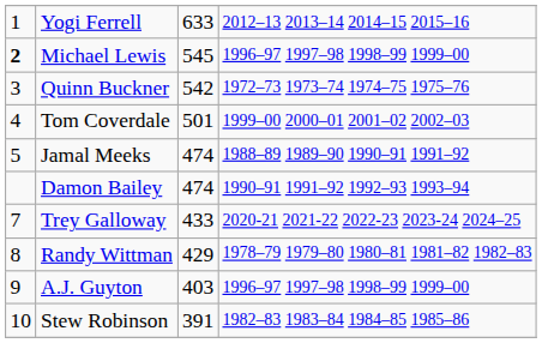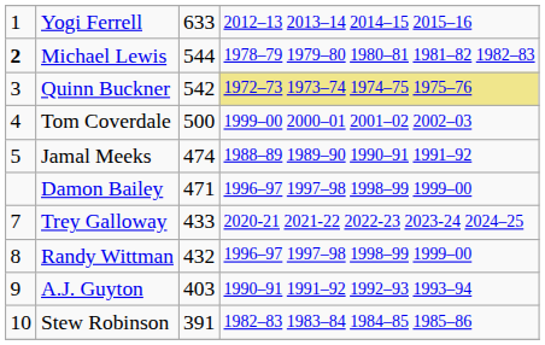Michael Lewis | column 3: 545 -> 544
Michael Lewis | column 4: 1996–97 1997–98 1998–99 1999–00 -> 1978–79 1979–80 1980–81 1981–82 1982–83
Quinn Buckner | column 4: no background -> khaki background
Tom Coverdale | column 3: 501 -> 500
Damon Bailey | column 3: 474 -> 471
Damon Bailey | column 4: 1990–91 1991–92 1992–93 1993–94 -> 1996–97 1997–98 1998–99 1999–00
Randy Wittman | column 3: 429 -> 432
Randy Wittman | column 4: 1978–79 1979–80 1980–81 1981–82 1982–83 -> 1996–97 1997–98 1998–99 1999–00
A.J. Guyton | column 4: 1996–97 1997–98 1998–99 1999–00 -> 1990–91 1991–92 1992–93 1993–94
